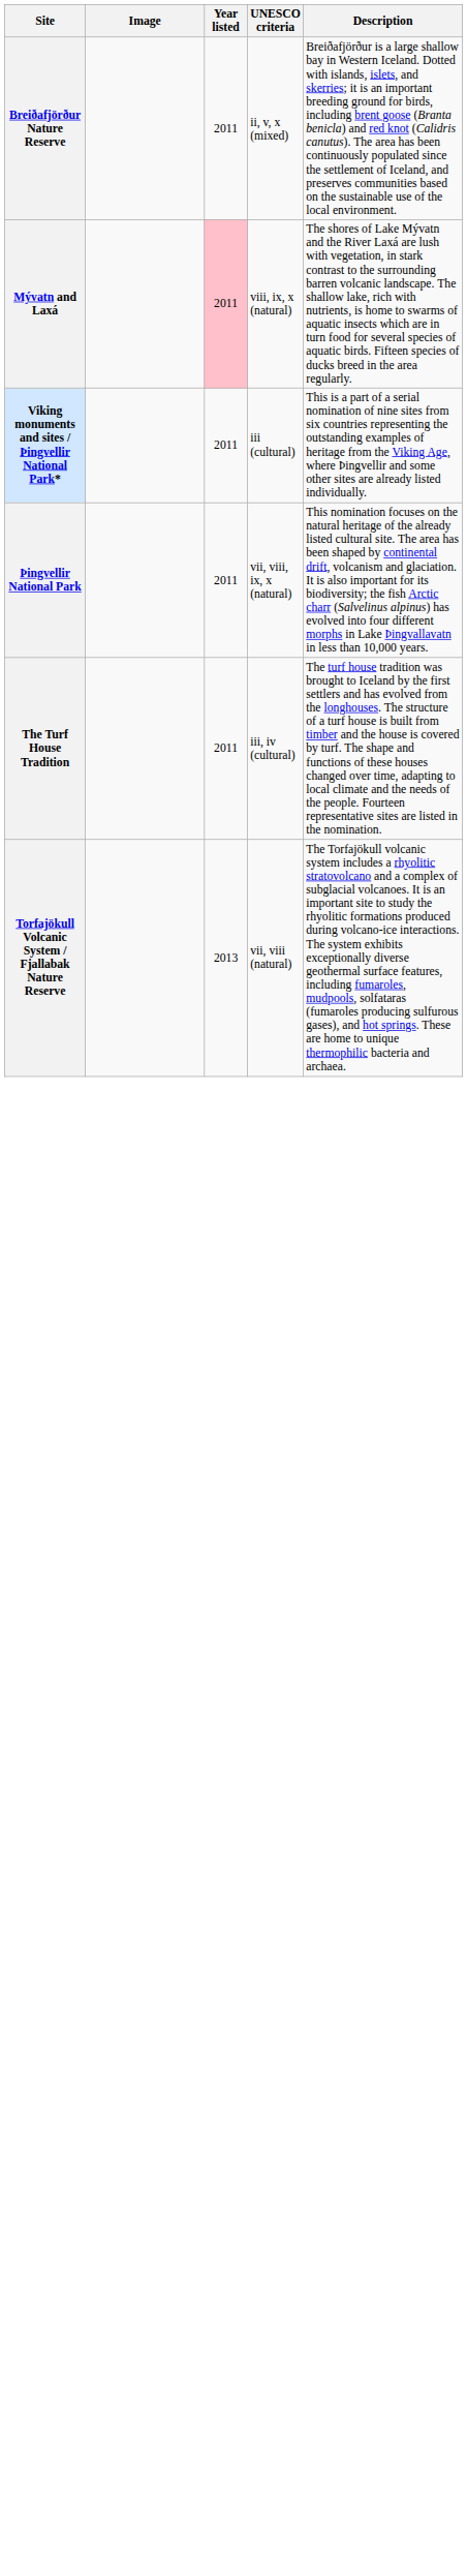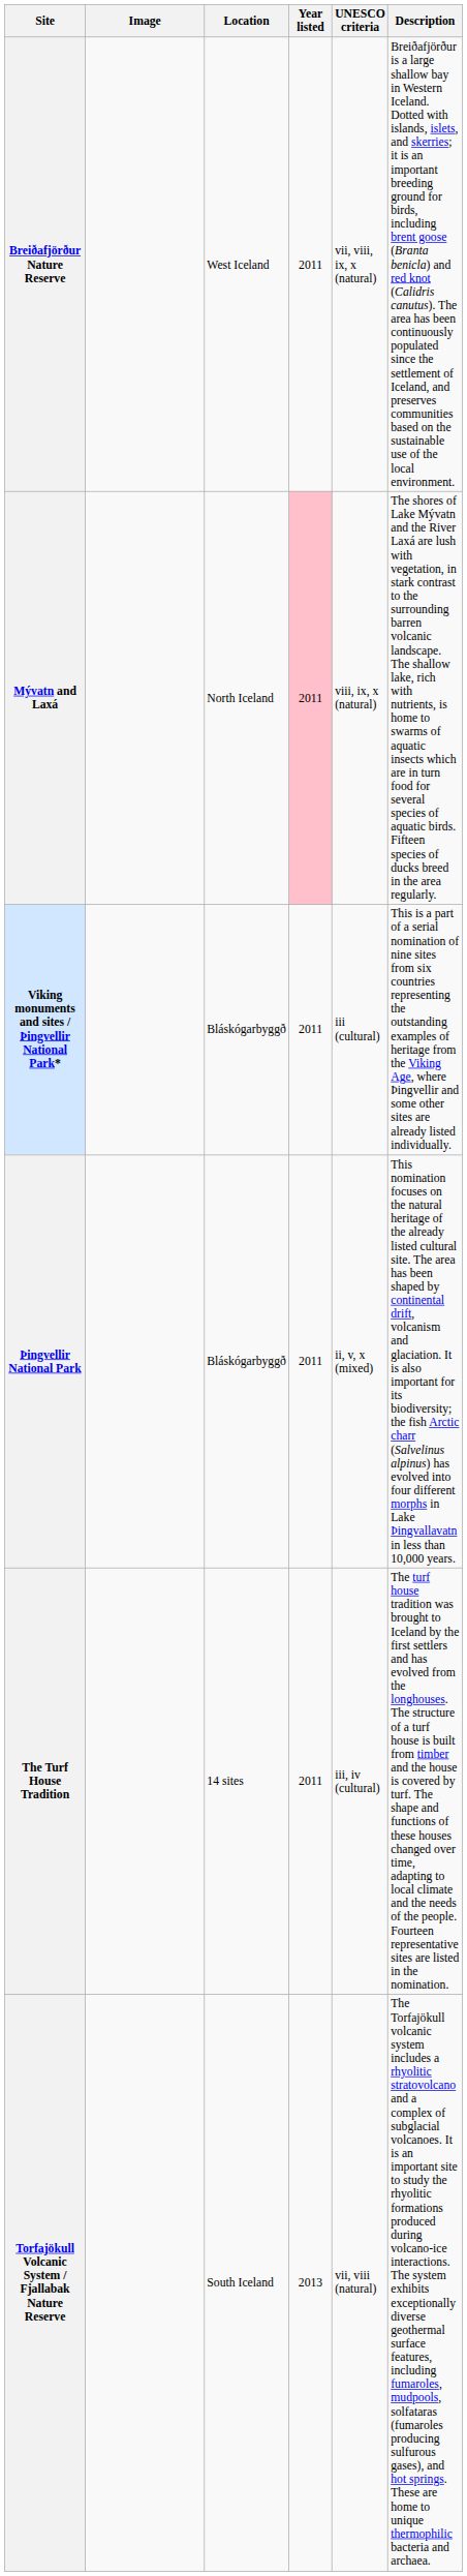+ column: Location | West Iceland | North Iceland | Bláskógarbyggð | Bláskógarbyggð | 14 sites | South Iceland
Breiðafjörður Nature Reserve | UNESCO criteria: ii, v, x (mixed) -> vii, viii, ix, x (natural)
Þingvellir National Park | UNESCO criteria: vii, viii, ix, x (natural) -> ii, v, x (mixed)
